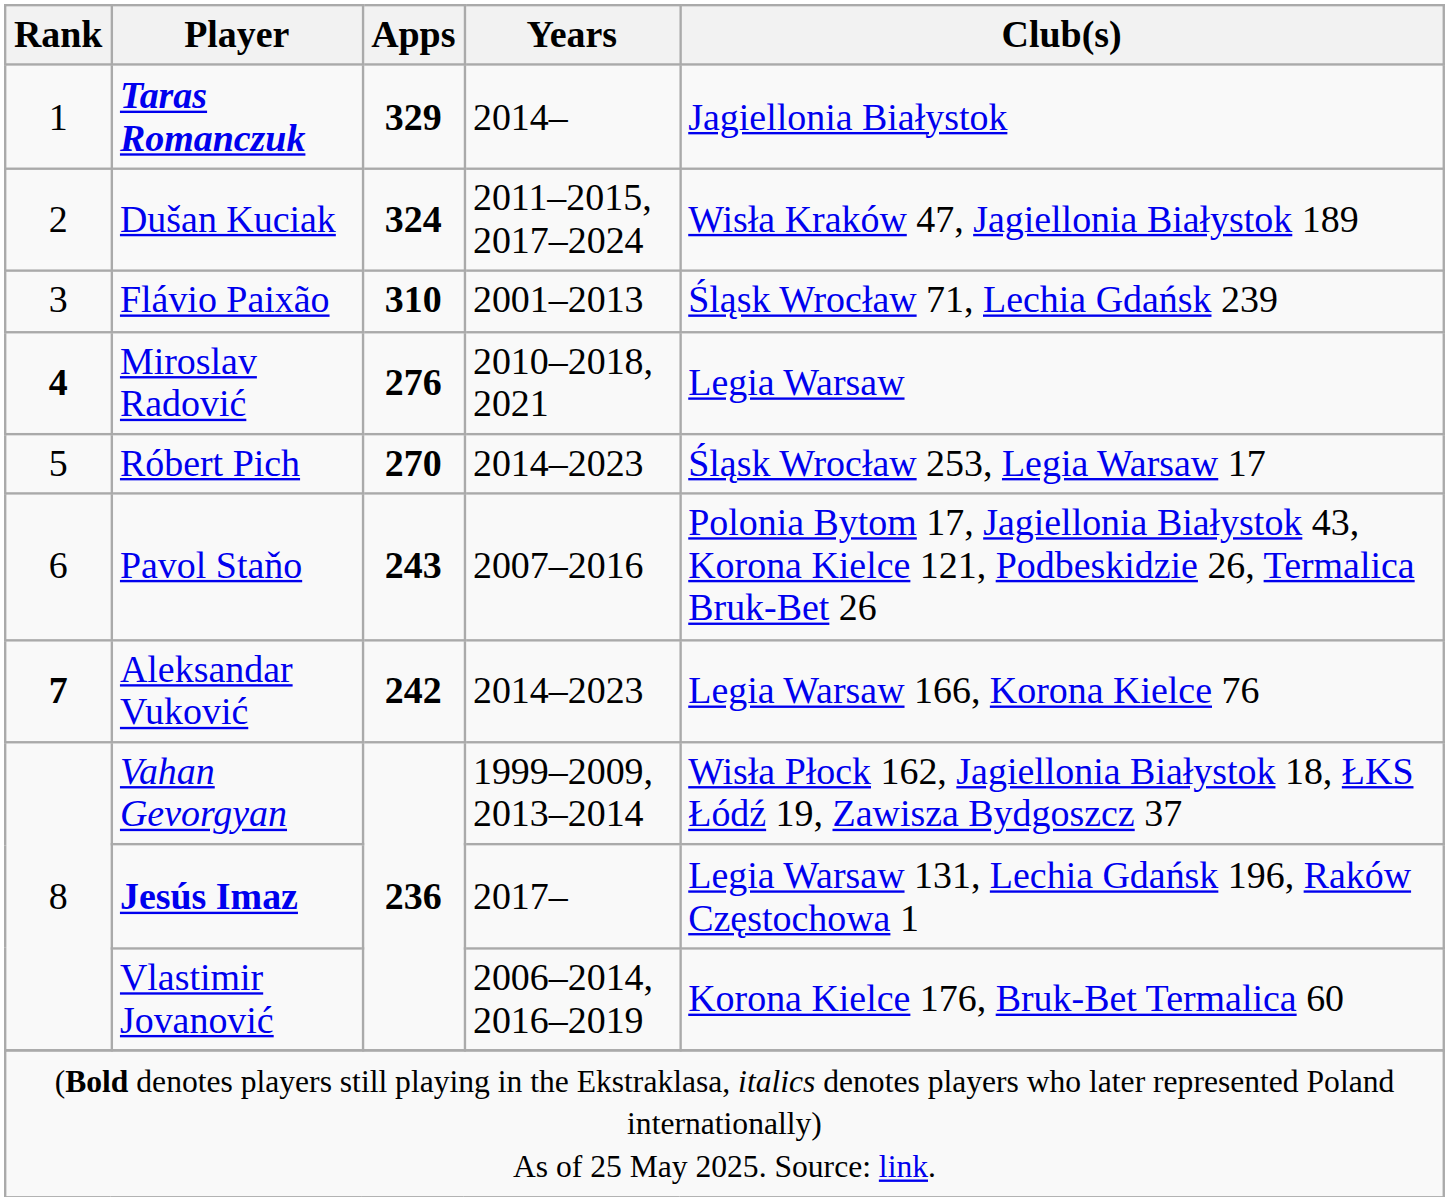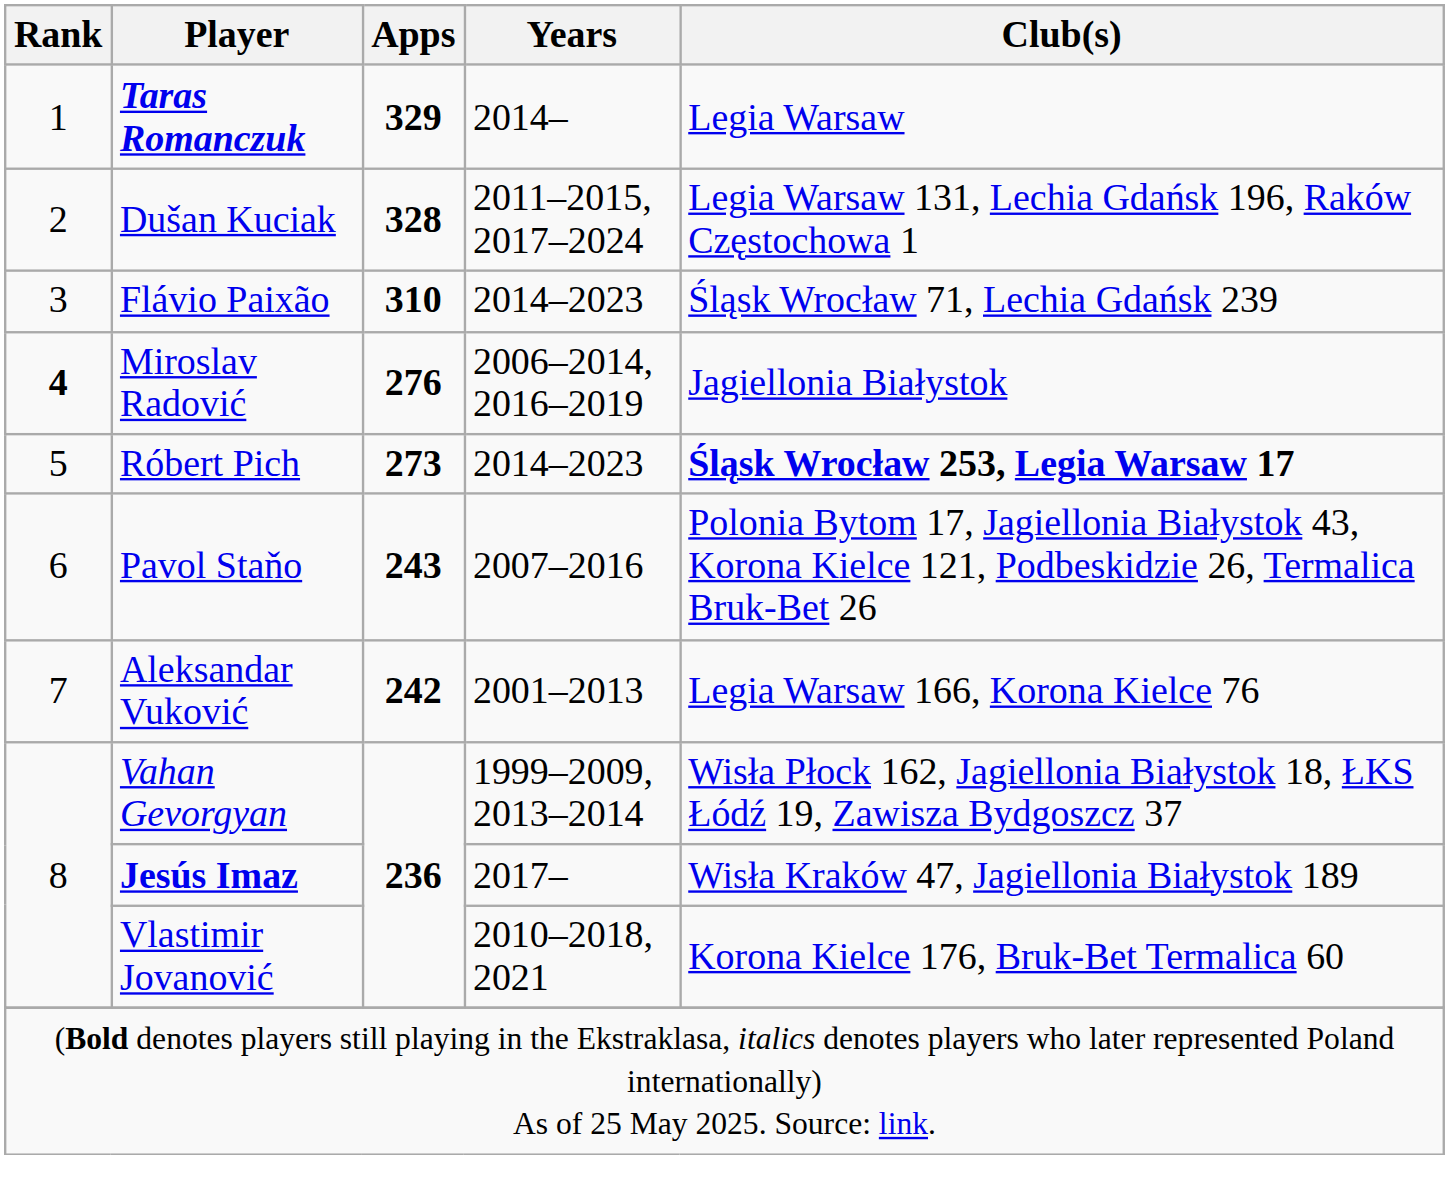Taras Romanczuk | Club(s): Jagiellonia Białystok -> Legia Warsaw
Dušan Kuciak | Apps: 324 -> 328
Dušan Kuciak | Club(s): Wisła Kraków 47, Jagiellonia Białystok 189 -> Legia Warsaw 131, Lechia Gdańsk 196, Raków Częstochowa 1
Flávio Paixão | Years: 2001–2013 -> 2014–2023
Miroslav Radović | Years: 2010–2018, 2021 -> 2006–2014, 2016–2019
Miroslav Radović | Club(s): Legia Warsaw -> Jagiellonia Białystok
Róbert Pich | Apps: 270 -> 273
Róbert Pich | Club(s): normal -> bold
Aleksandar Vuković | Rank: bold -> normal
Aleksandar Vuković | Years: 2014–2023 -> 2001–2013
Jesús Imaz | Club(s): Legia Warsaw 131, Lechia Gdańsk 196, Raków Częstochowa 1 -> Wisła Kraków 47, Jagiellonia Białystok 189
Vlastimir Jovanović | Years: 2006–2014, 2016–2019 -> 2010–2018, 2021
